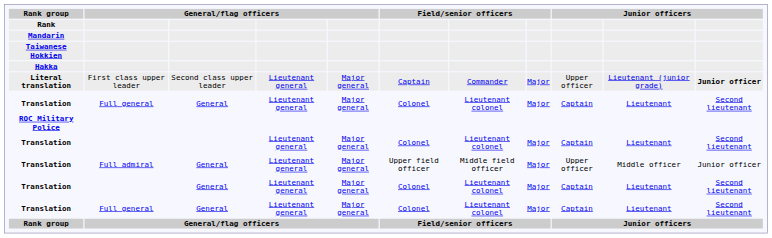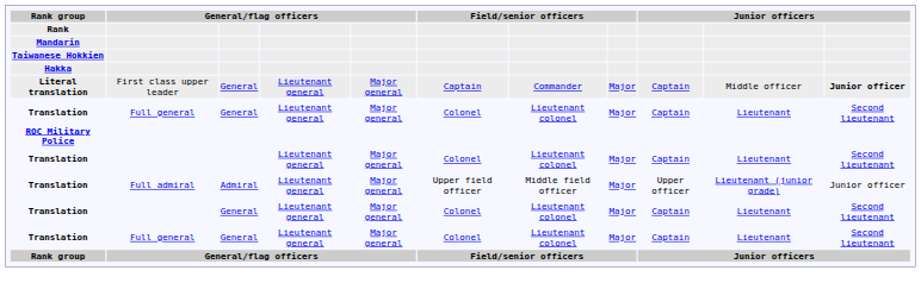Literal translation | column 3: Second class upper leader -> General
Literal translation | column 9: Upper officer -> Captain
Literal translation | column 10: Lieutenant (junior grade) -> Middle officer
Translation / Full admiral | column 3: General -> Admiral
Translation / Full admiral | column 10: Middle officer -> Lieutenant (junior grade)
